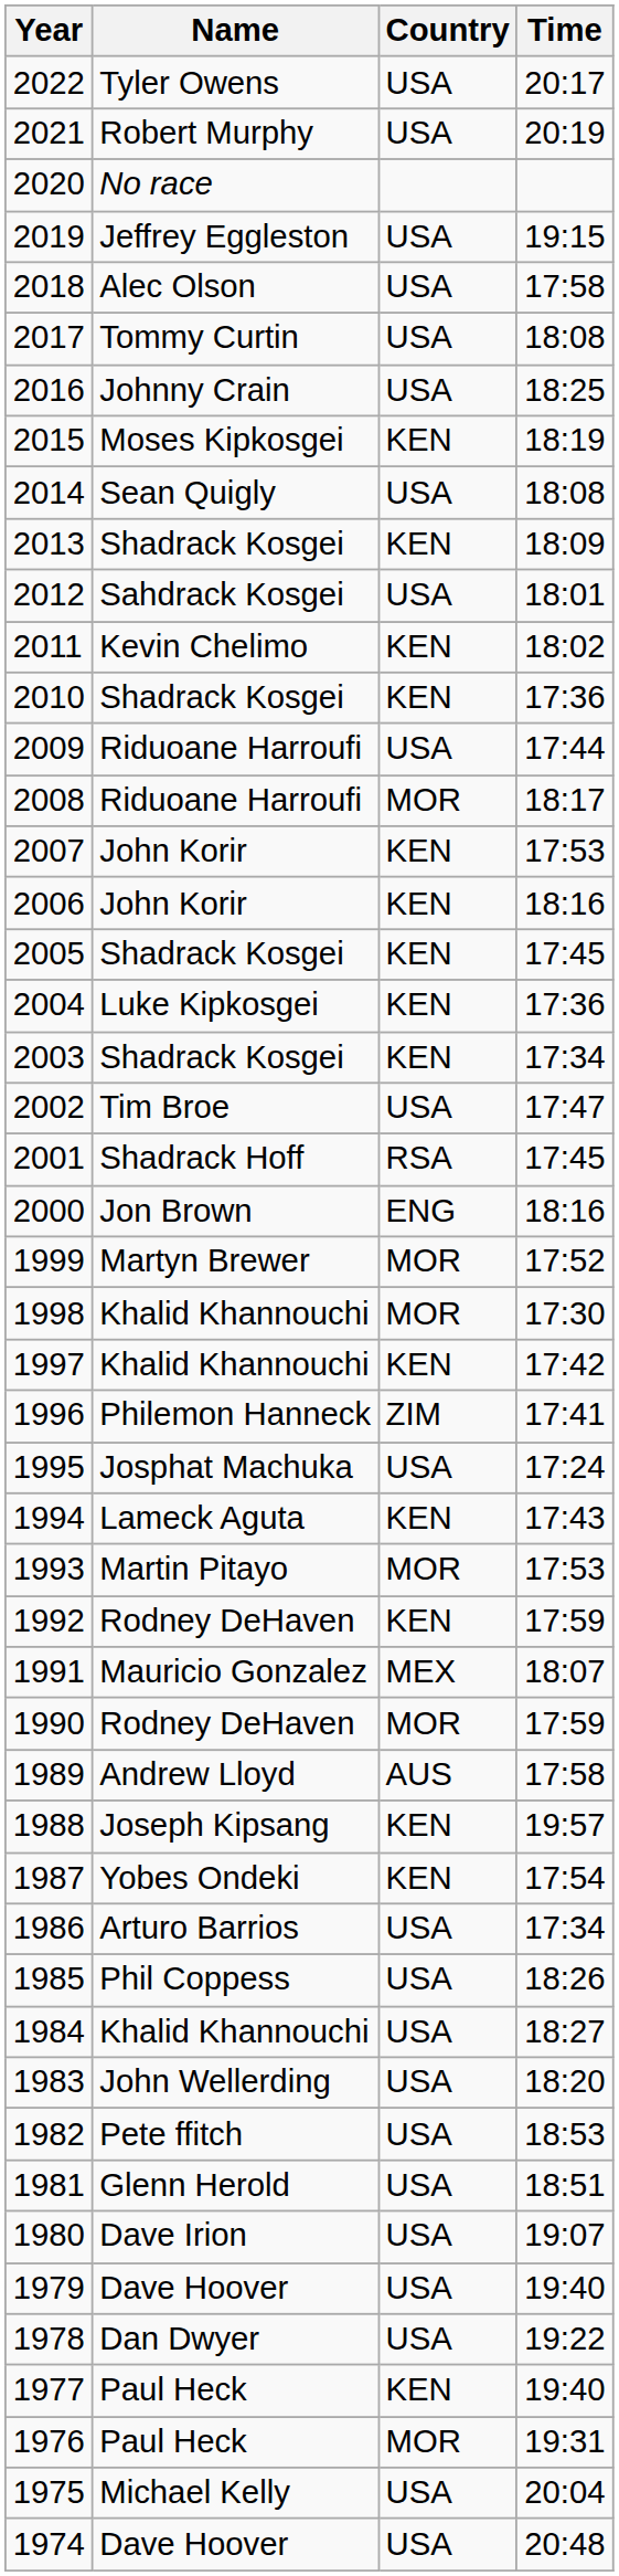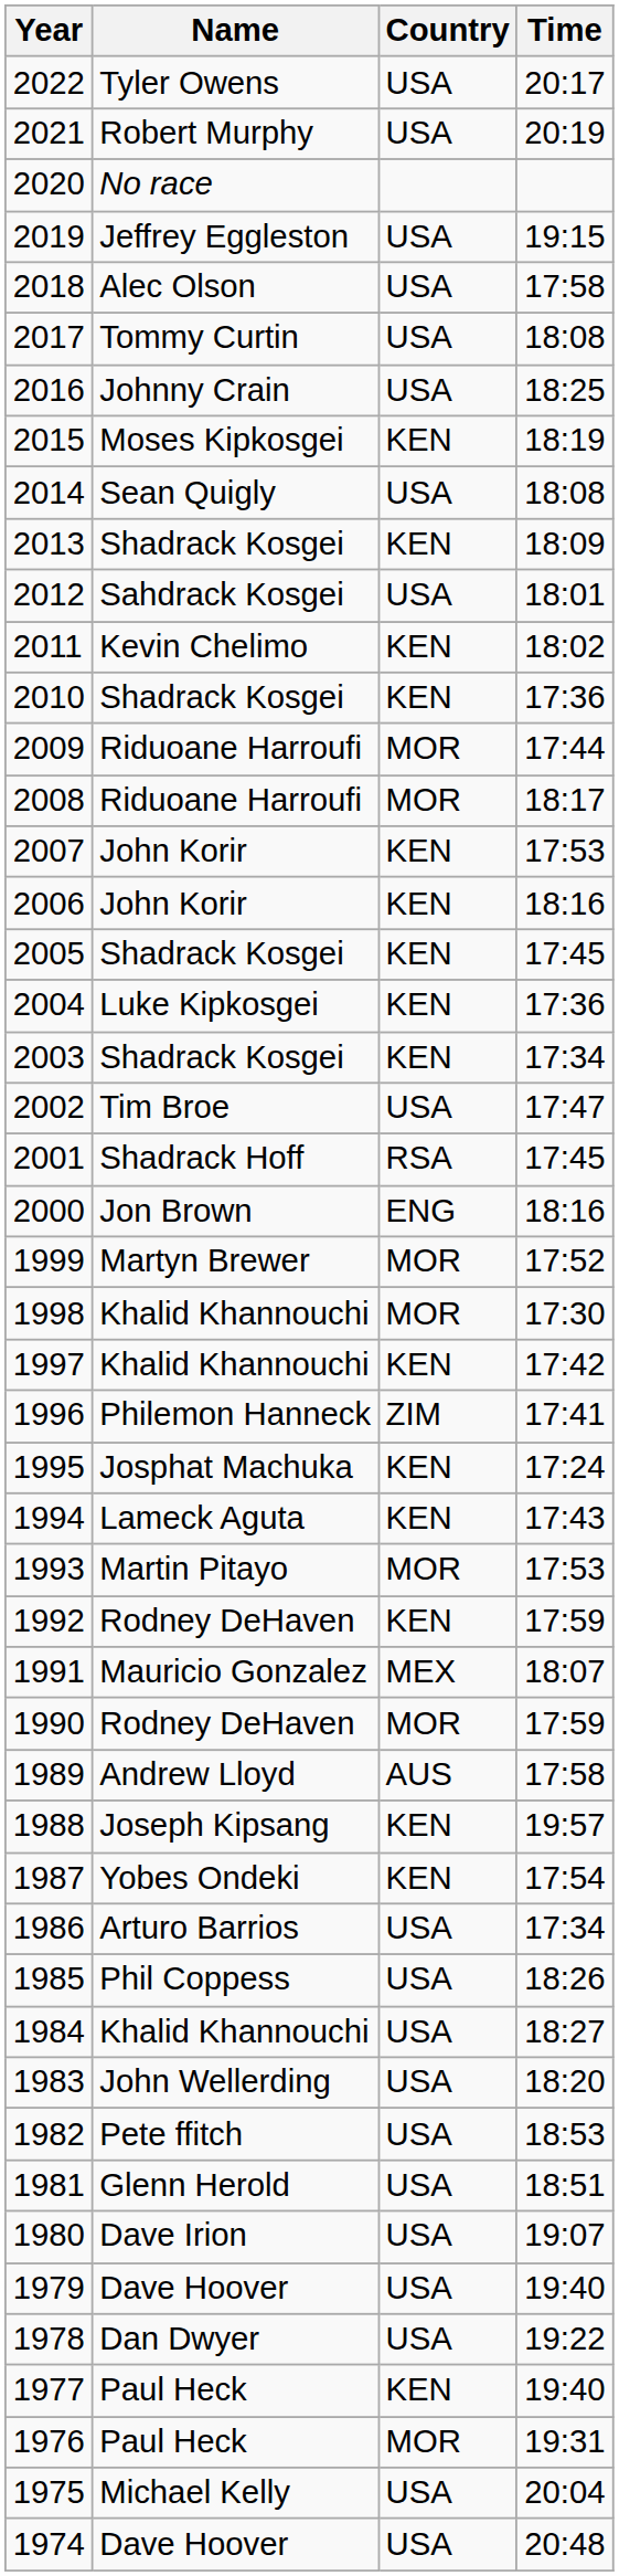2009 | Country: USA -> MOR
1995 | Country: USA -> KEN
